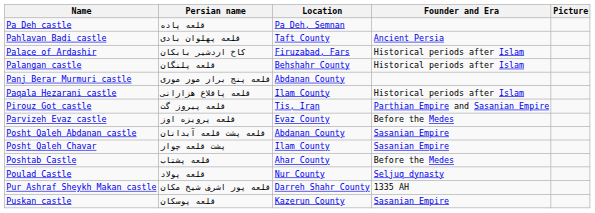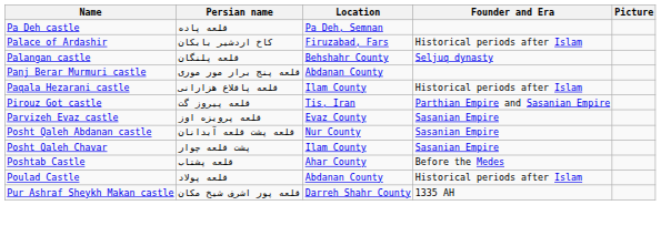- row: Pahlavan Badi castle | قلعه پهلوان بادی | Taft County | Ancient Persia
Palangan castle | Founder and Era: Historical periods after Islam -> Seljuq dynasty
Parvizeh Evaz castle | Founder and Era: Before the Medes -> Sasanian Empire
Posht Qaleh Abdanan castle | Location: Abdanan County -> Nur County
Poulad Castle | Location: Nur County -> Abdanan County
Poulad Castle | Founder and Era: Seljuq dynasty -> Historical periods after Islam
- row: Puskan castle | قلعه پوسکان | Kazerun County | Sasanian Empire
